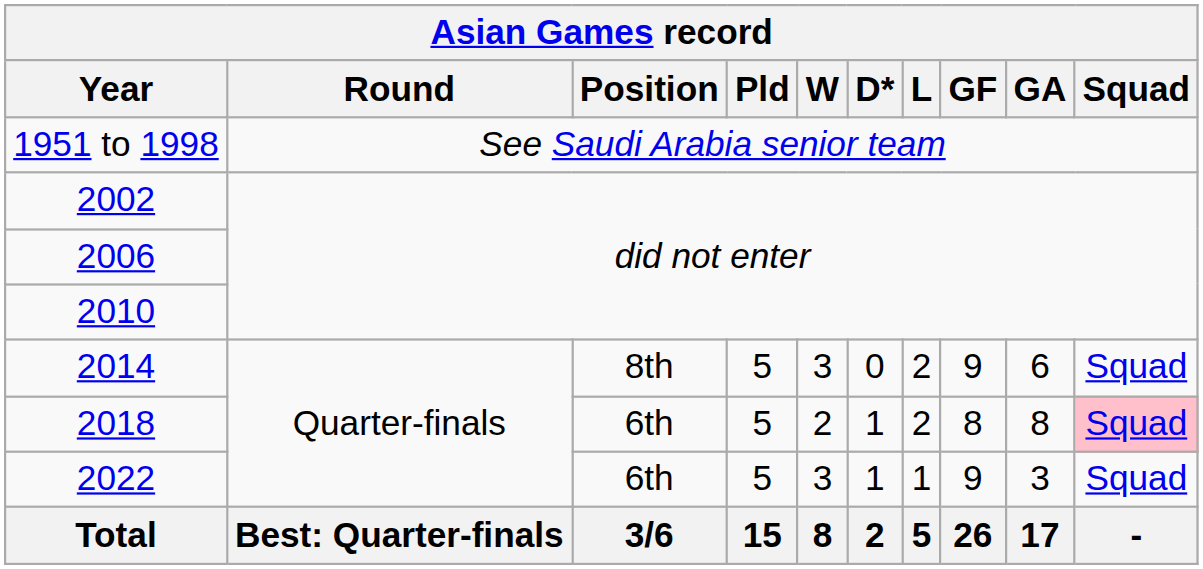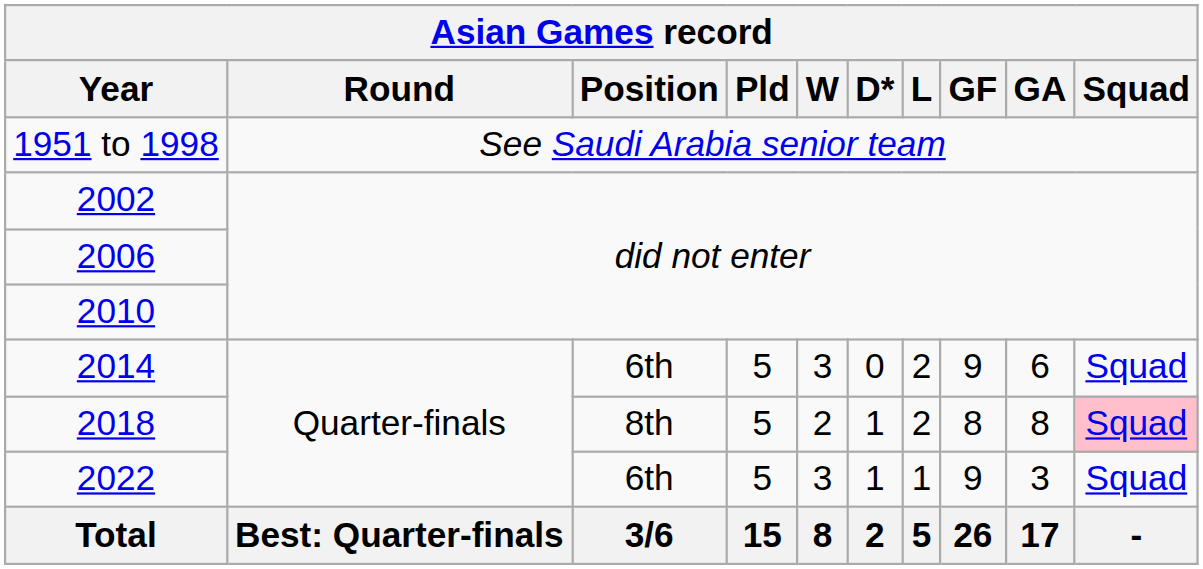2014 | Asian Games record / Position: 8th -> 6th
2018 | Asian Games record / Position: 6th -> 8th
